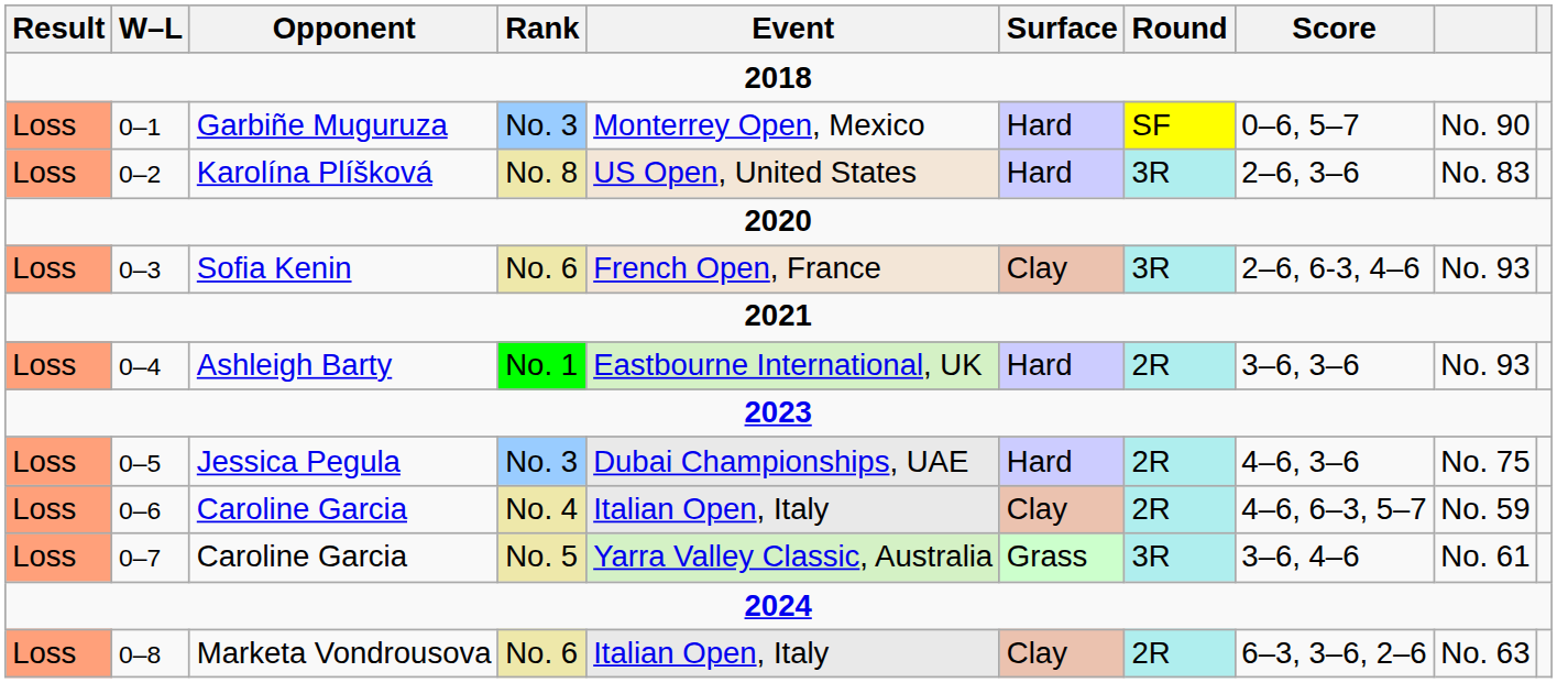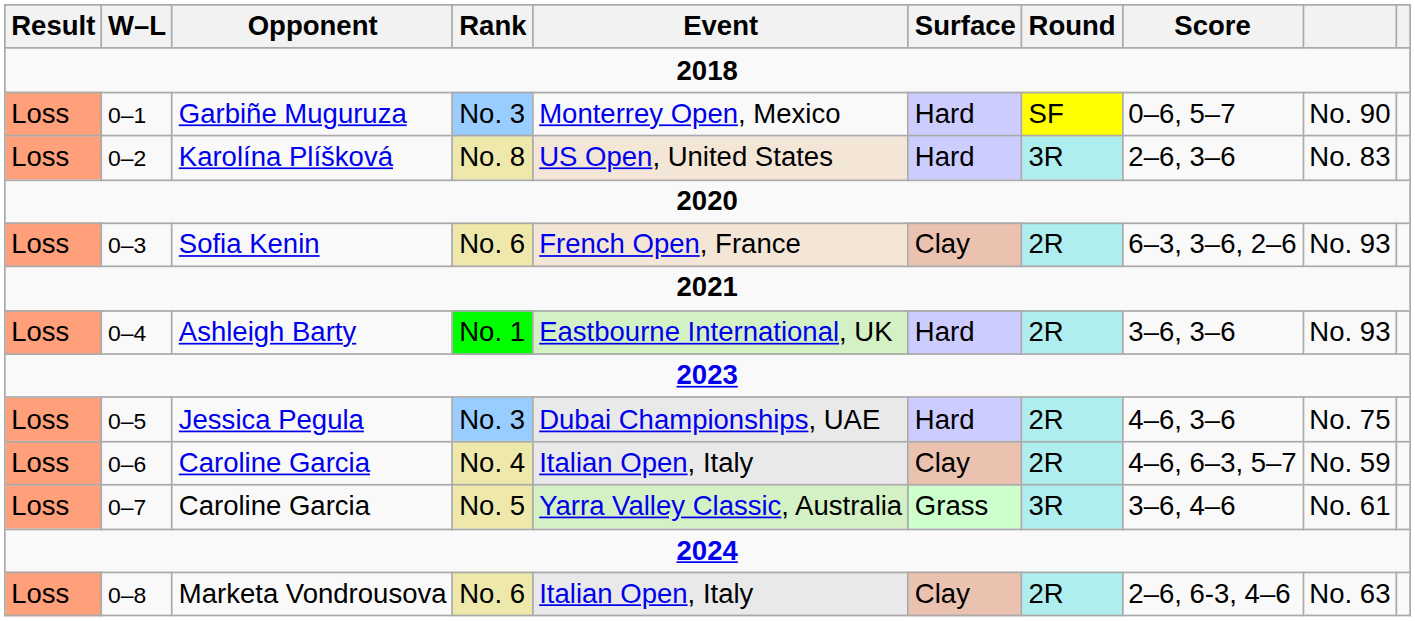Sofia Kenin | Round: 3R -> 2R
Sofia Kenin | Score: 2–6, 6-3, 4–6 -> 6–3, 3–6, 2–6
Marketa Vondrousova | Score: 6–3, 3–6, 2–6 -> 2–6, 6-3, 4–6
